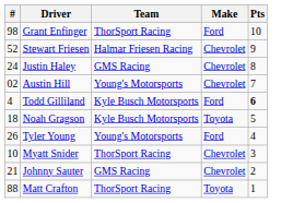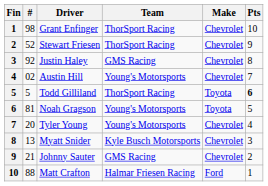+ column: Fin | 1 | 2 | 3 | 4 | 5 | 6 | 7 | 8 | 9 | 10
Grant Enfinger | Make: Ford -> Chevrolet
Stewart Friesen | Team: Halmar Friesen Racing -> ThorSport Racing
Justin Haley | #: 24 -> 92
Todd Gilliland | #: 4 -> 5
Todd Gilliland | Team: Kyle Busch Motorsports -> ThorSport Racing
Todd Gilliland | Make: Ford -> Toyota
Noah Gragson | #: 18 -> 81
Noah Gragson | Team: Kyle Busch Motorsports -> Young's Motorsports
Tyler Young | #: 26 -> 20
Tyler Young | Make: Ford -> Chevrolet
Myatt Snider | #: 10 -> 13
Myatt Snider | Team: ThorSport Racing -> Kyle Busch Motorsports
Matt Crafton | Team: ThorSport Racing -> Halmar Friesen Racing
Matt Crafton | Make: Toyota -> Ford
